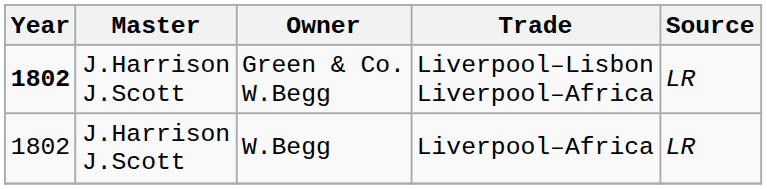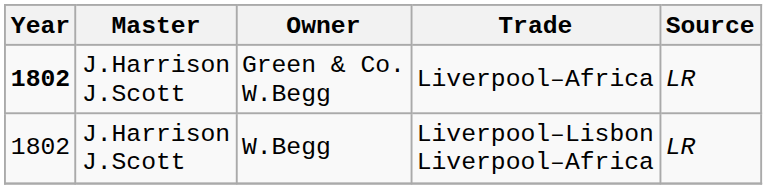Green & Co. W.Begg | Trade: Liverpool–Lisbon Liverpool–Africa -> Liverpool–Africa
W.Begg | Trade: Liverpool–Africa -> Liverpool–Lisbon Liverpool–Africa
